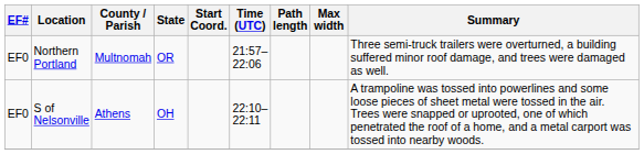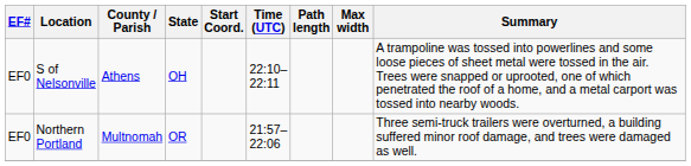rows swapped: Northern Portland <-> S of Nelsonville
